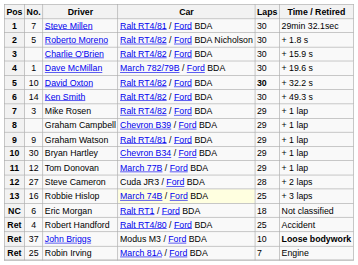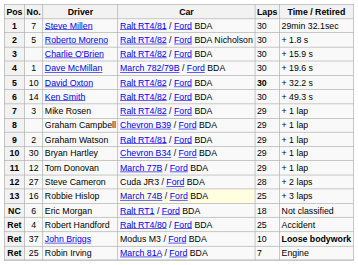Graham Watson | No.: 9 -> 2
